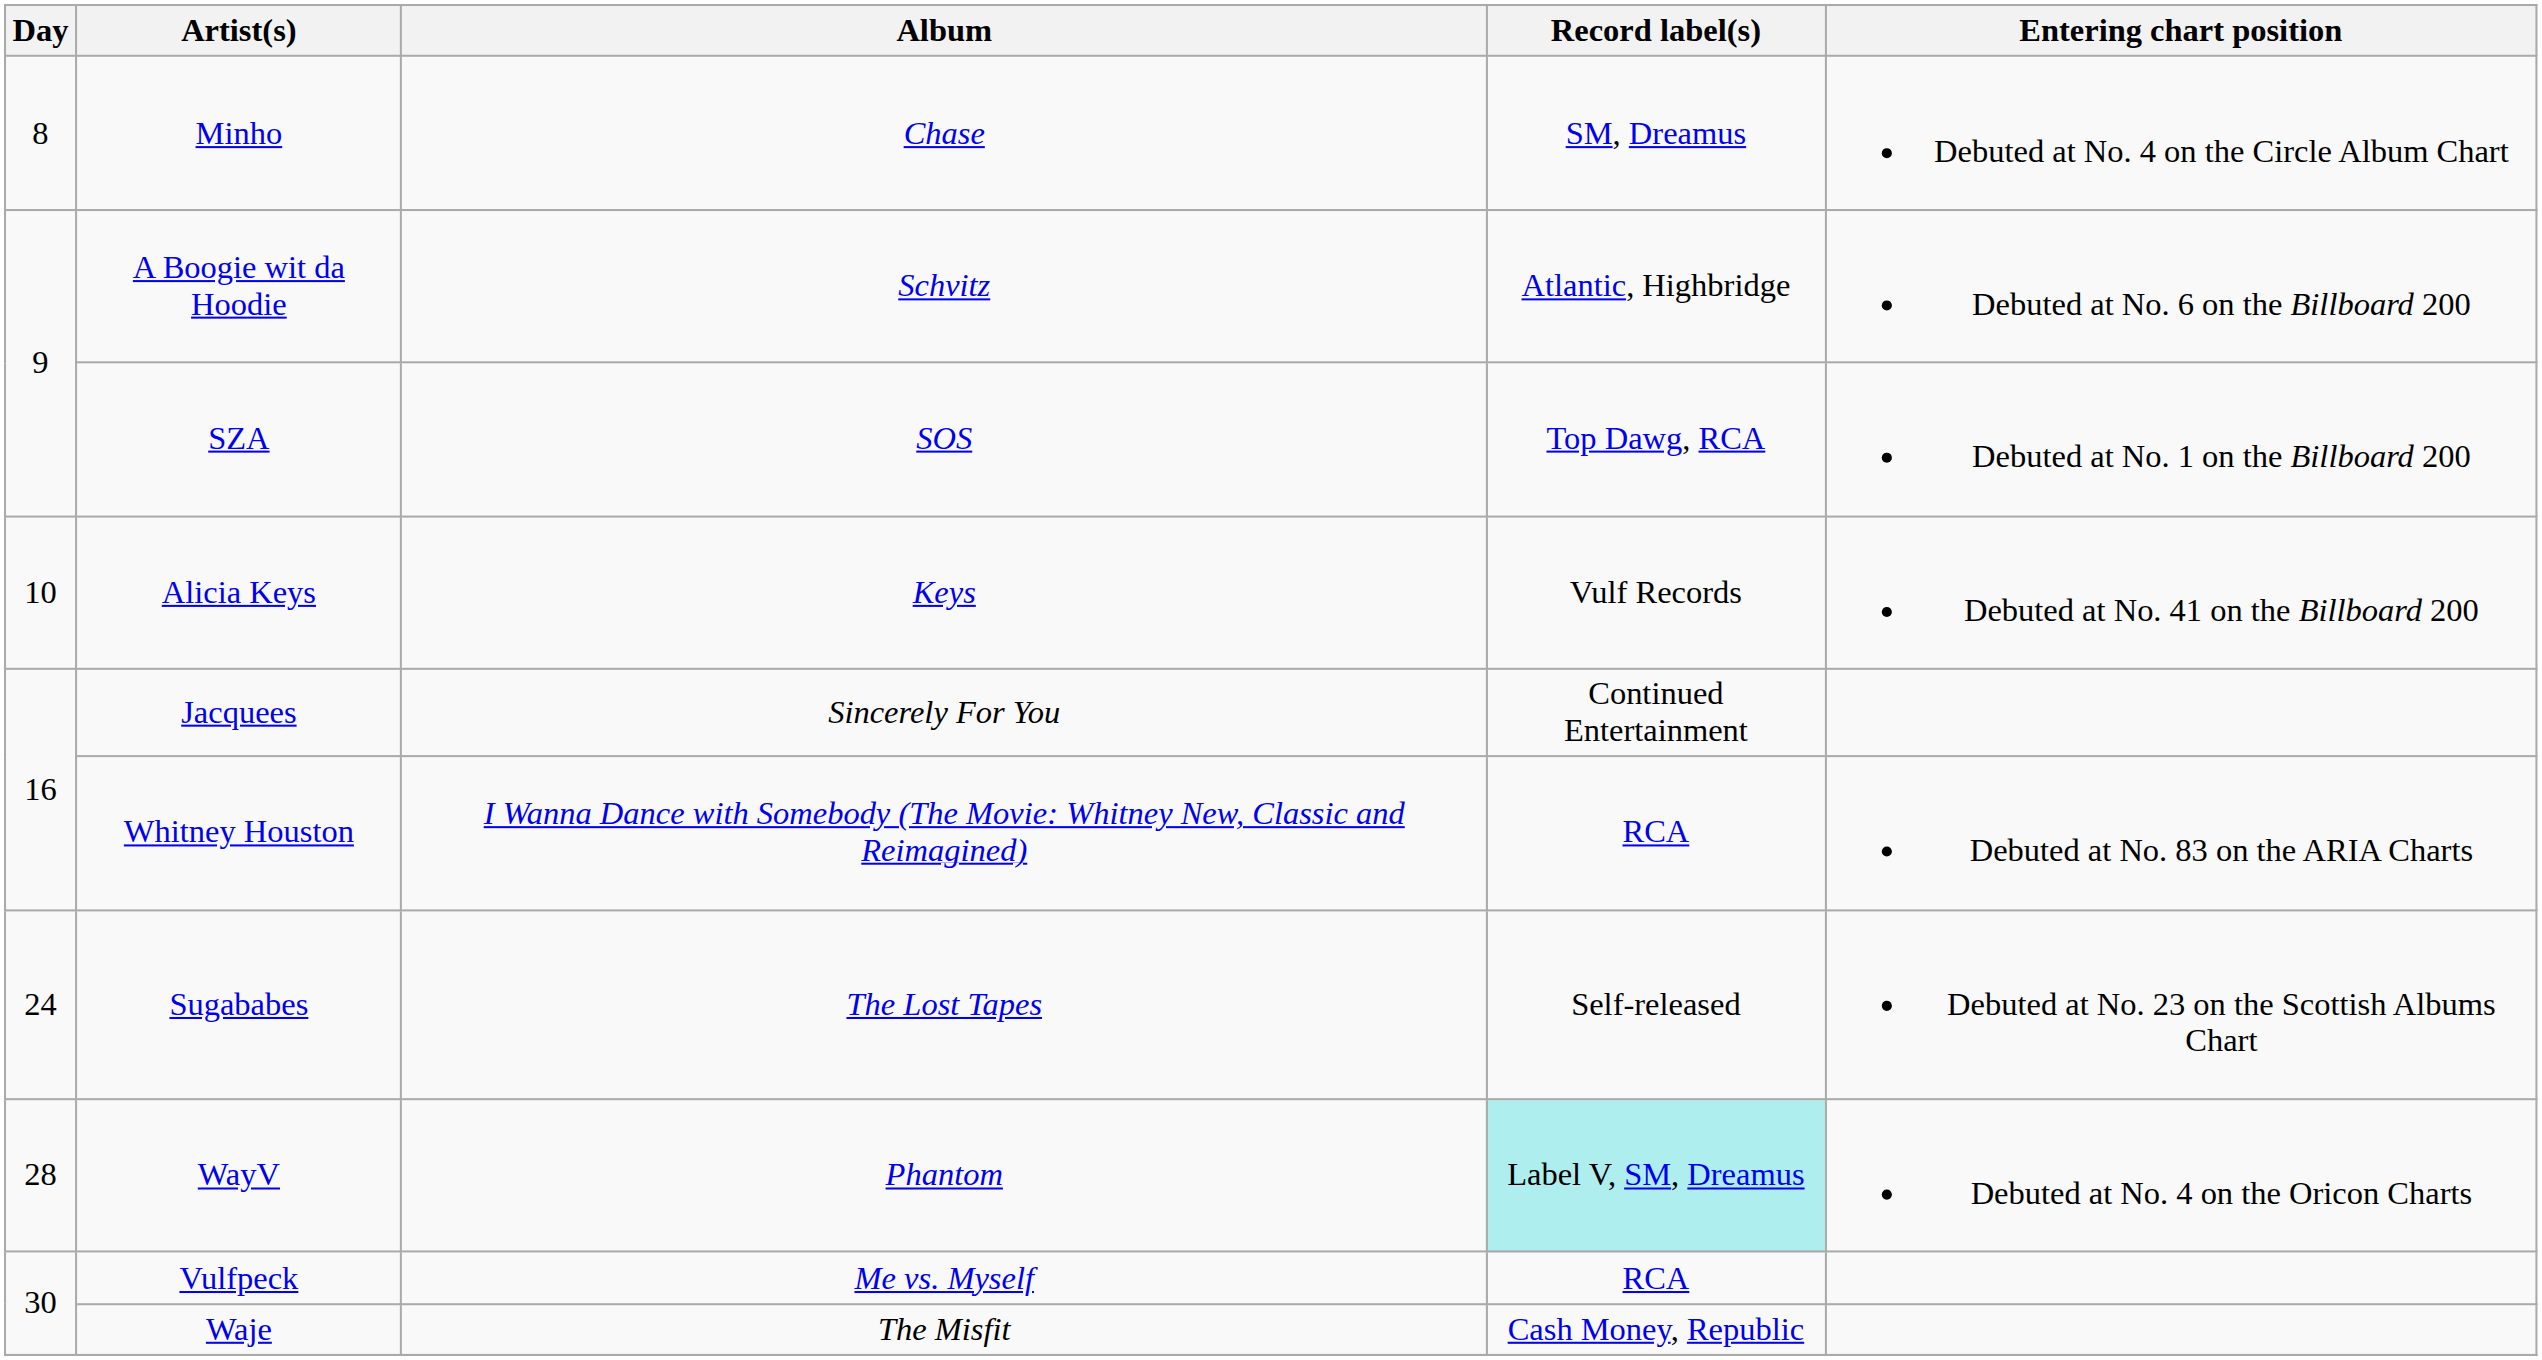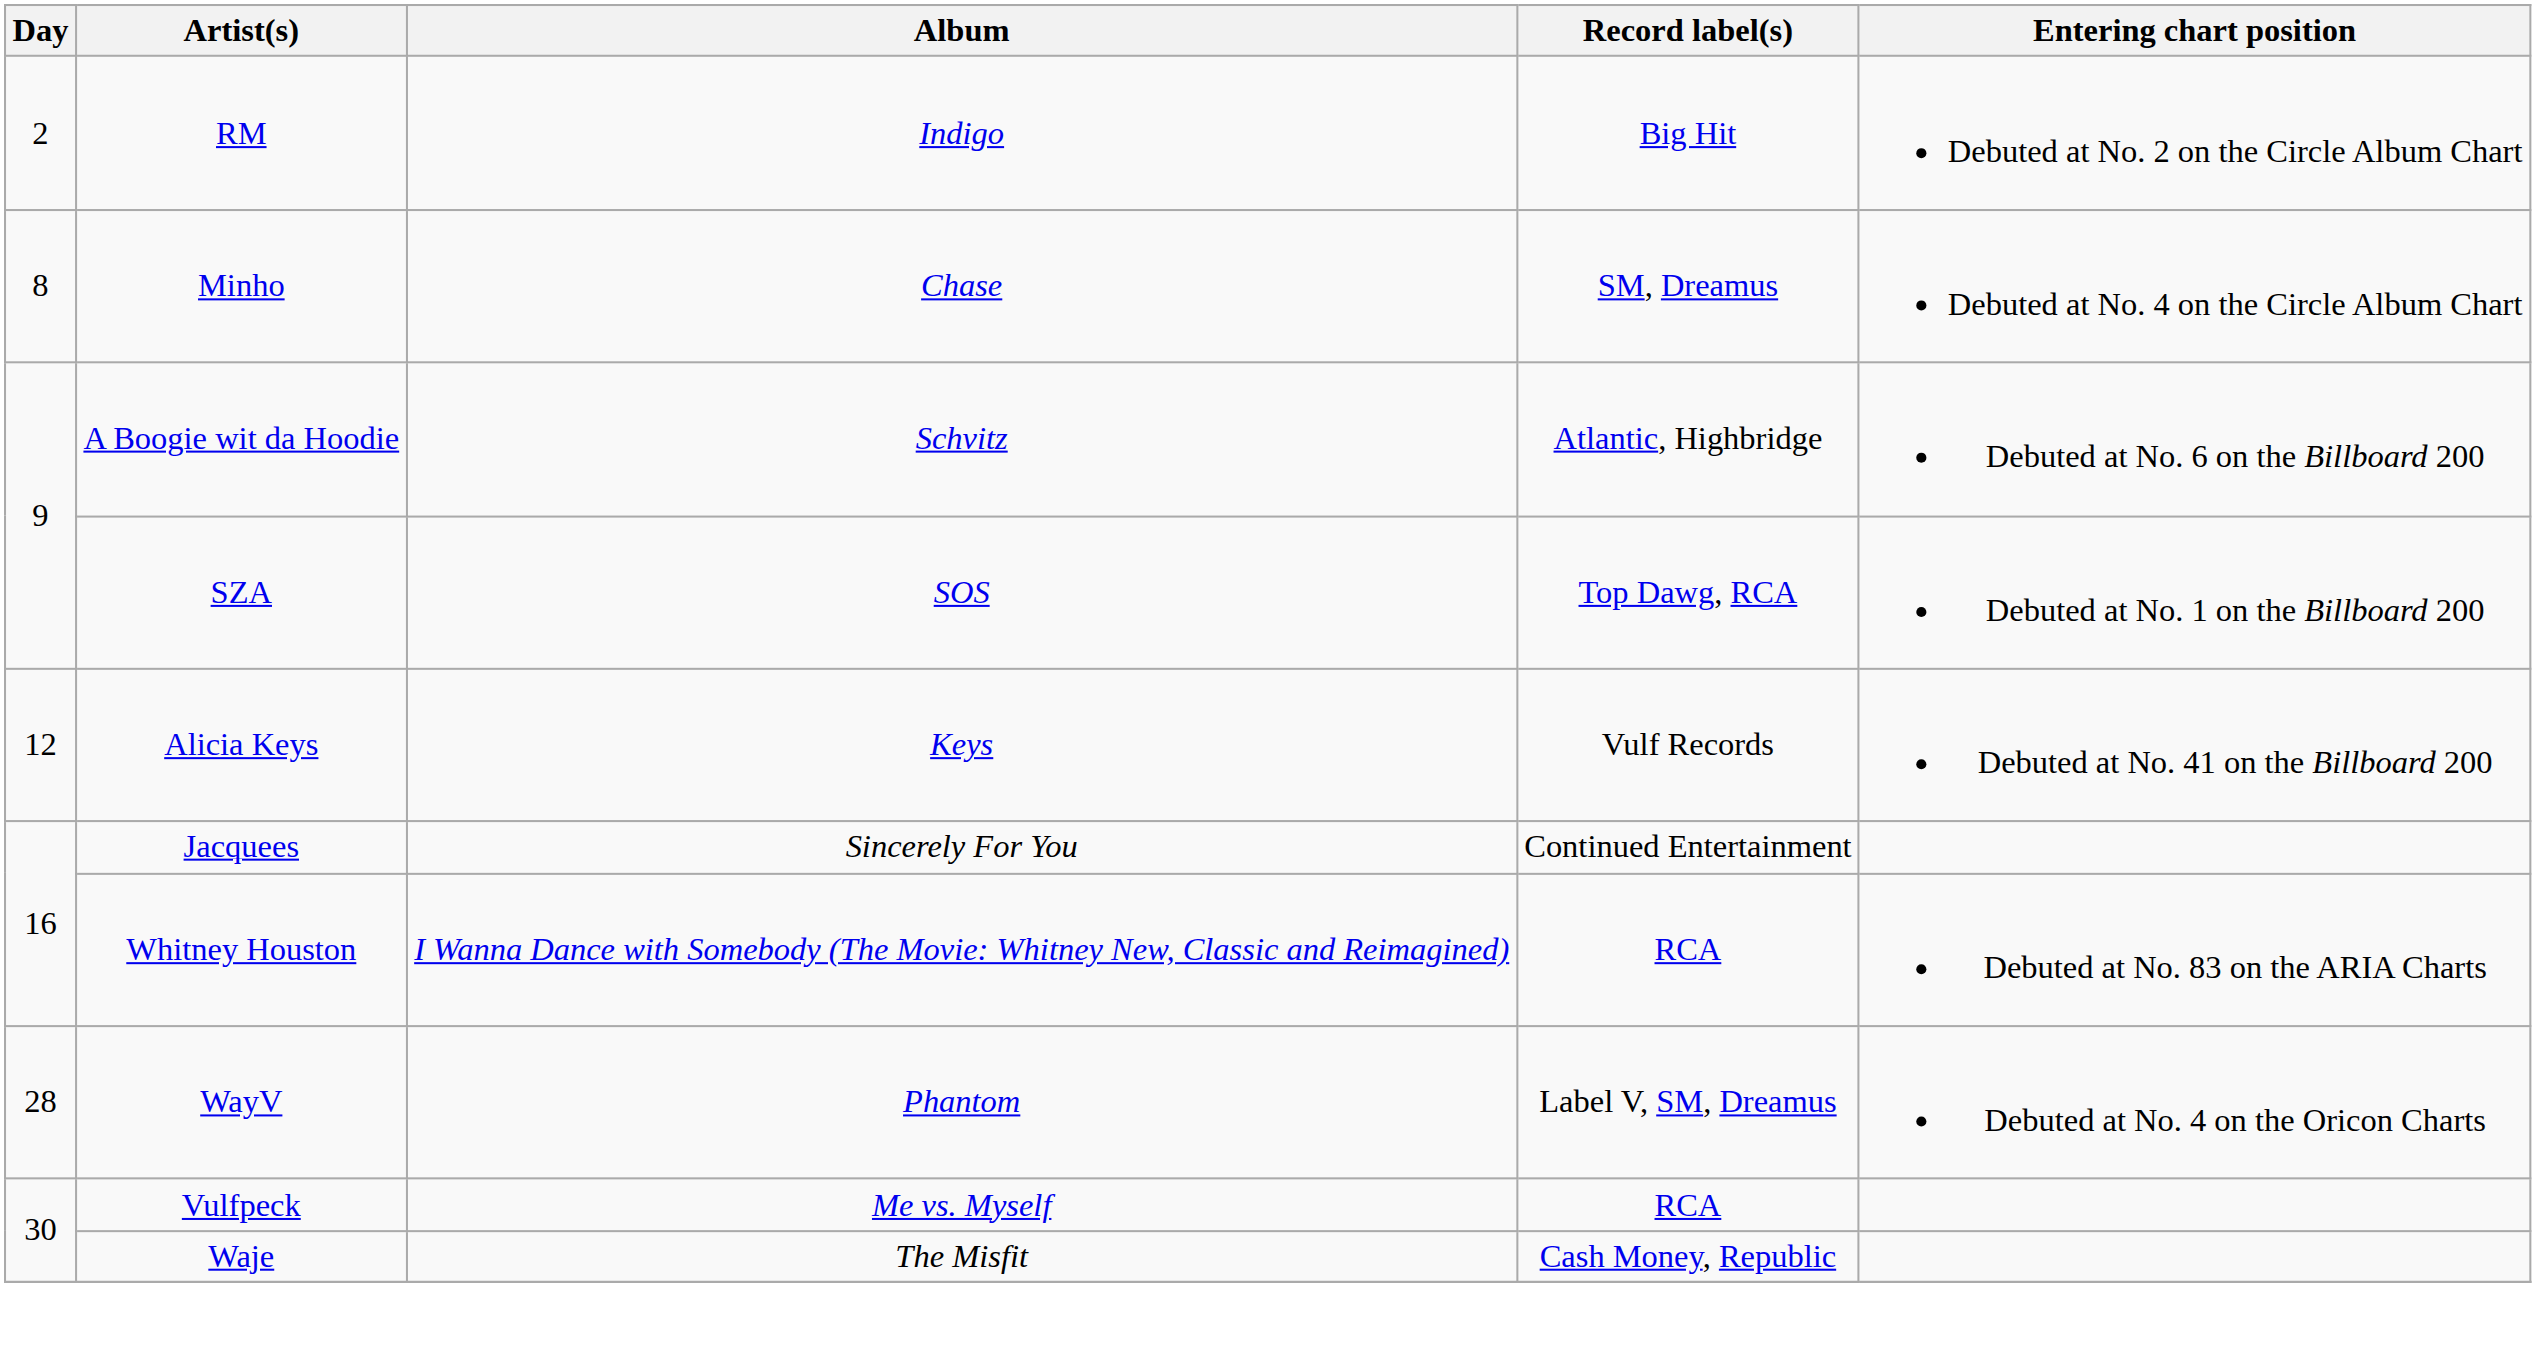+ row: 2 | RM | Indigo | Big Hit | Debuted at No. 2 on the Circle Album Chart
Alicia Keys | Day: 10 -> 12
- row: 24 | Sugababes | The Lost Tapes | Self-released | Debuted at No. 23 on the Scottish Albums Chart
WayV | Record label(s): paleturquoise background -> no background
